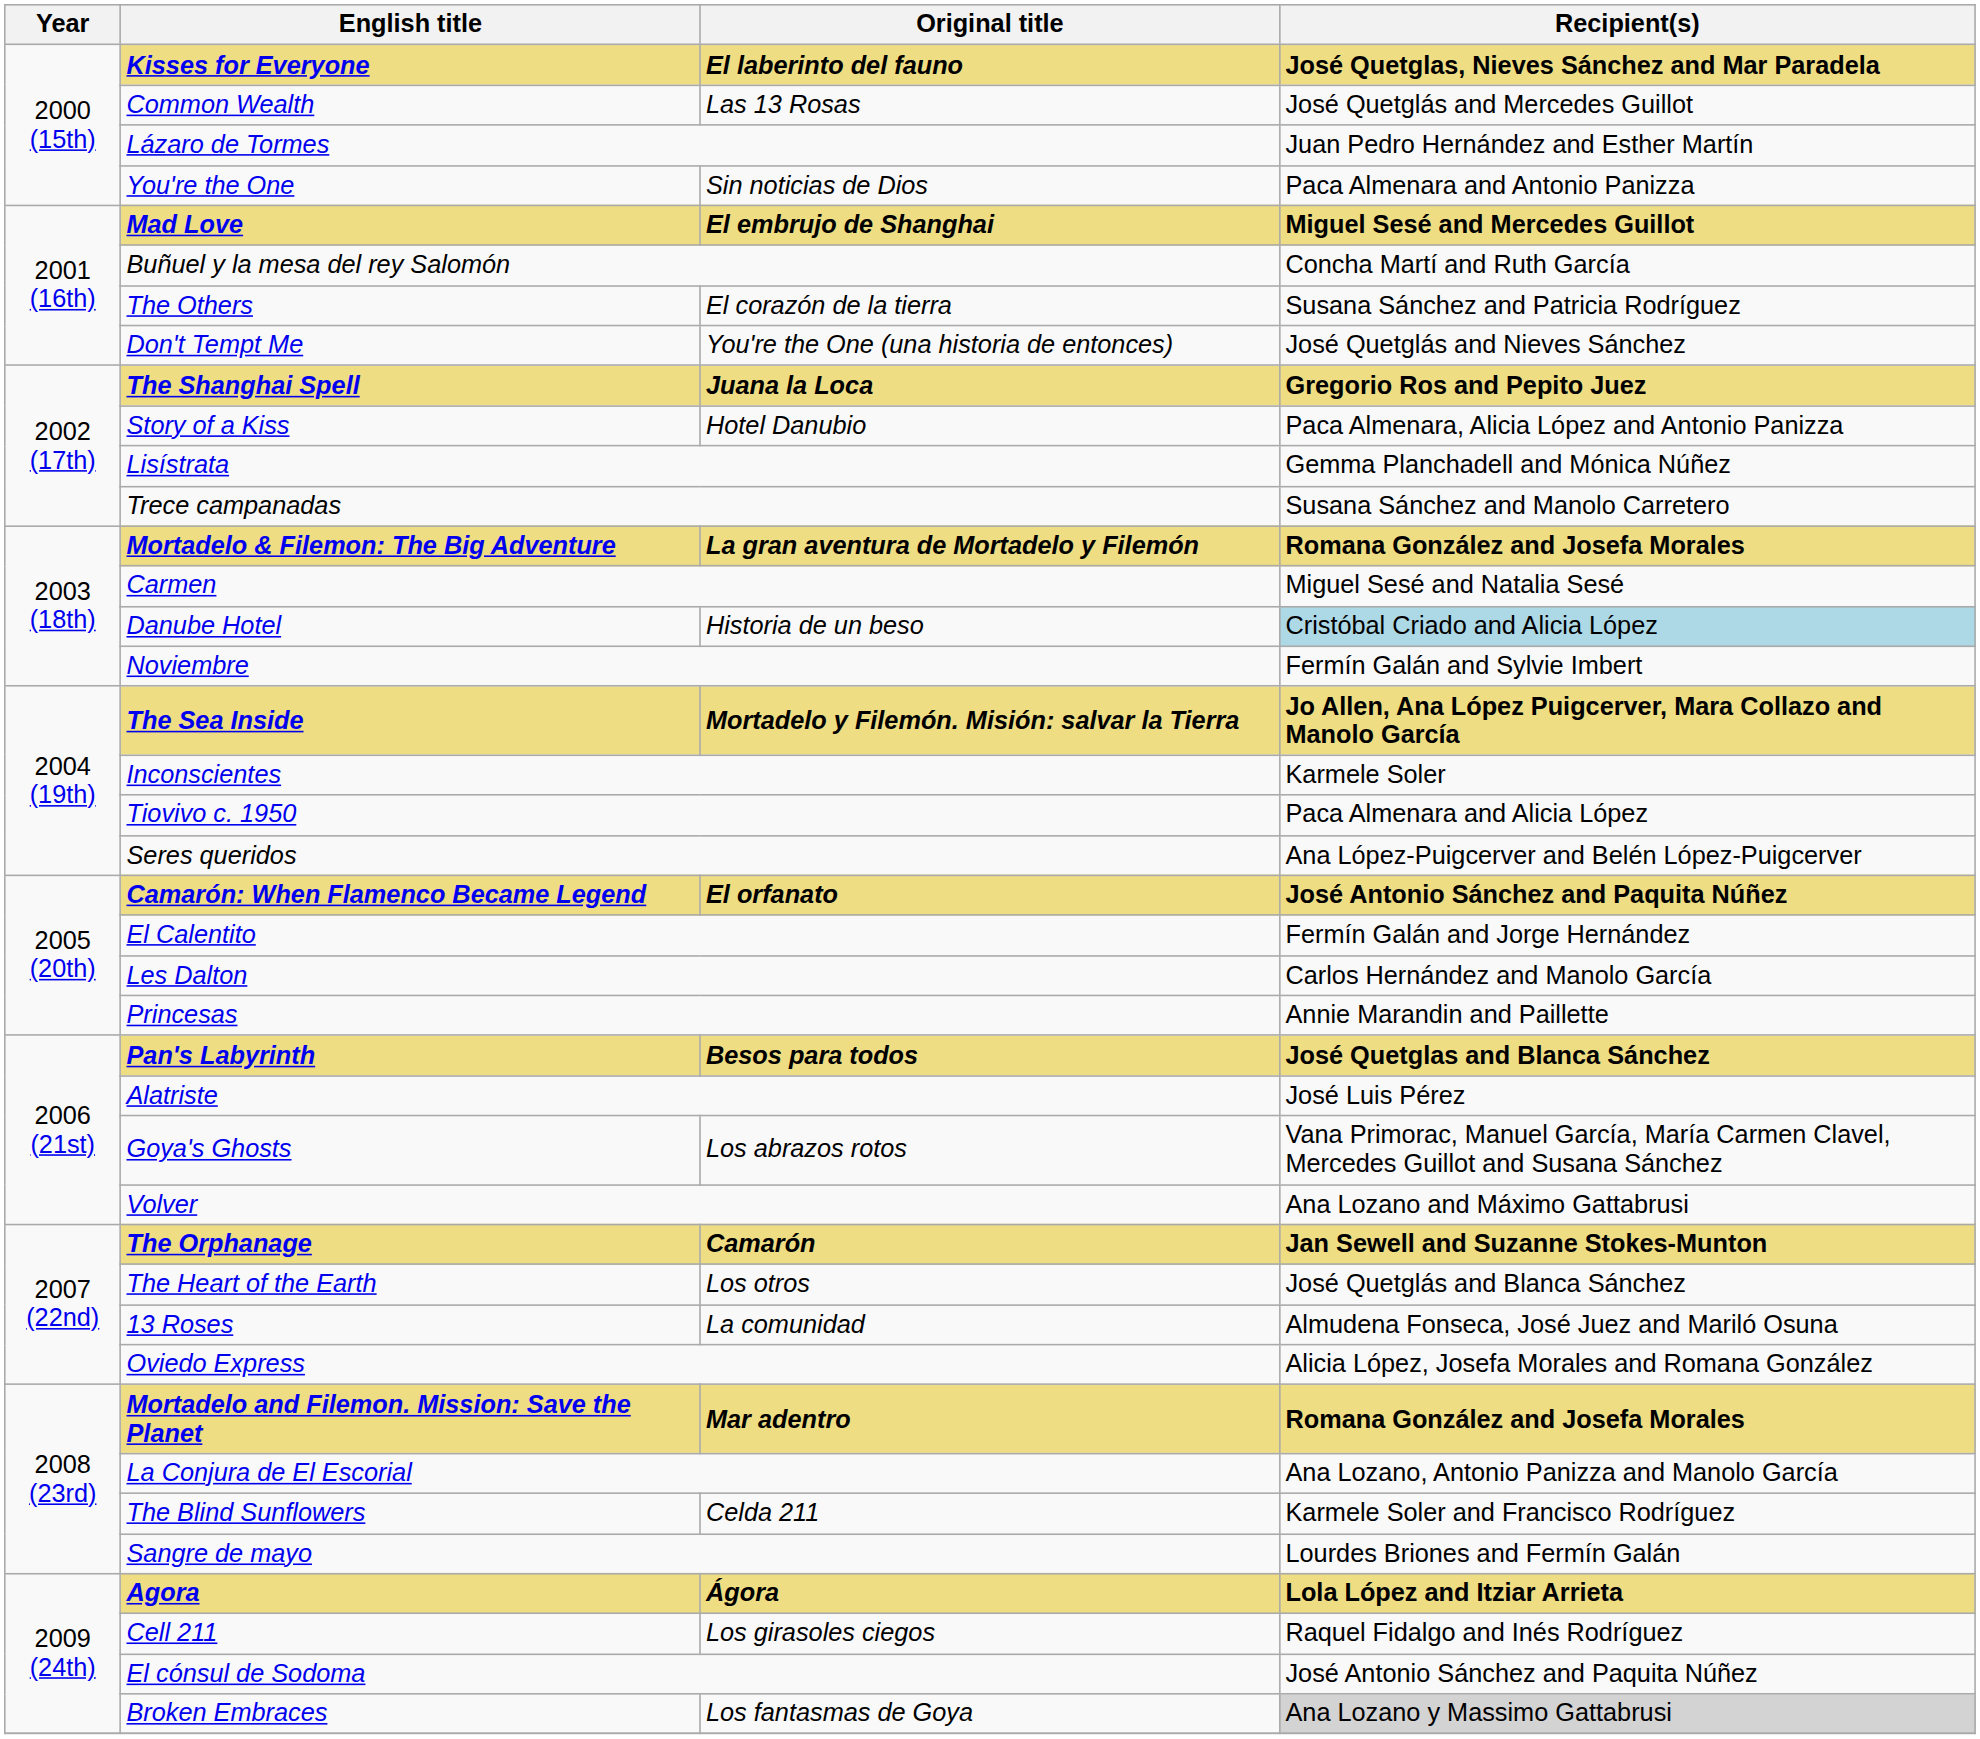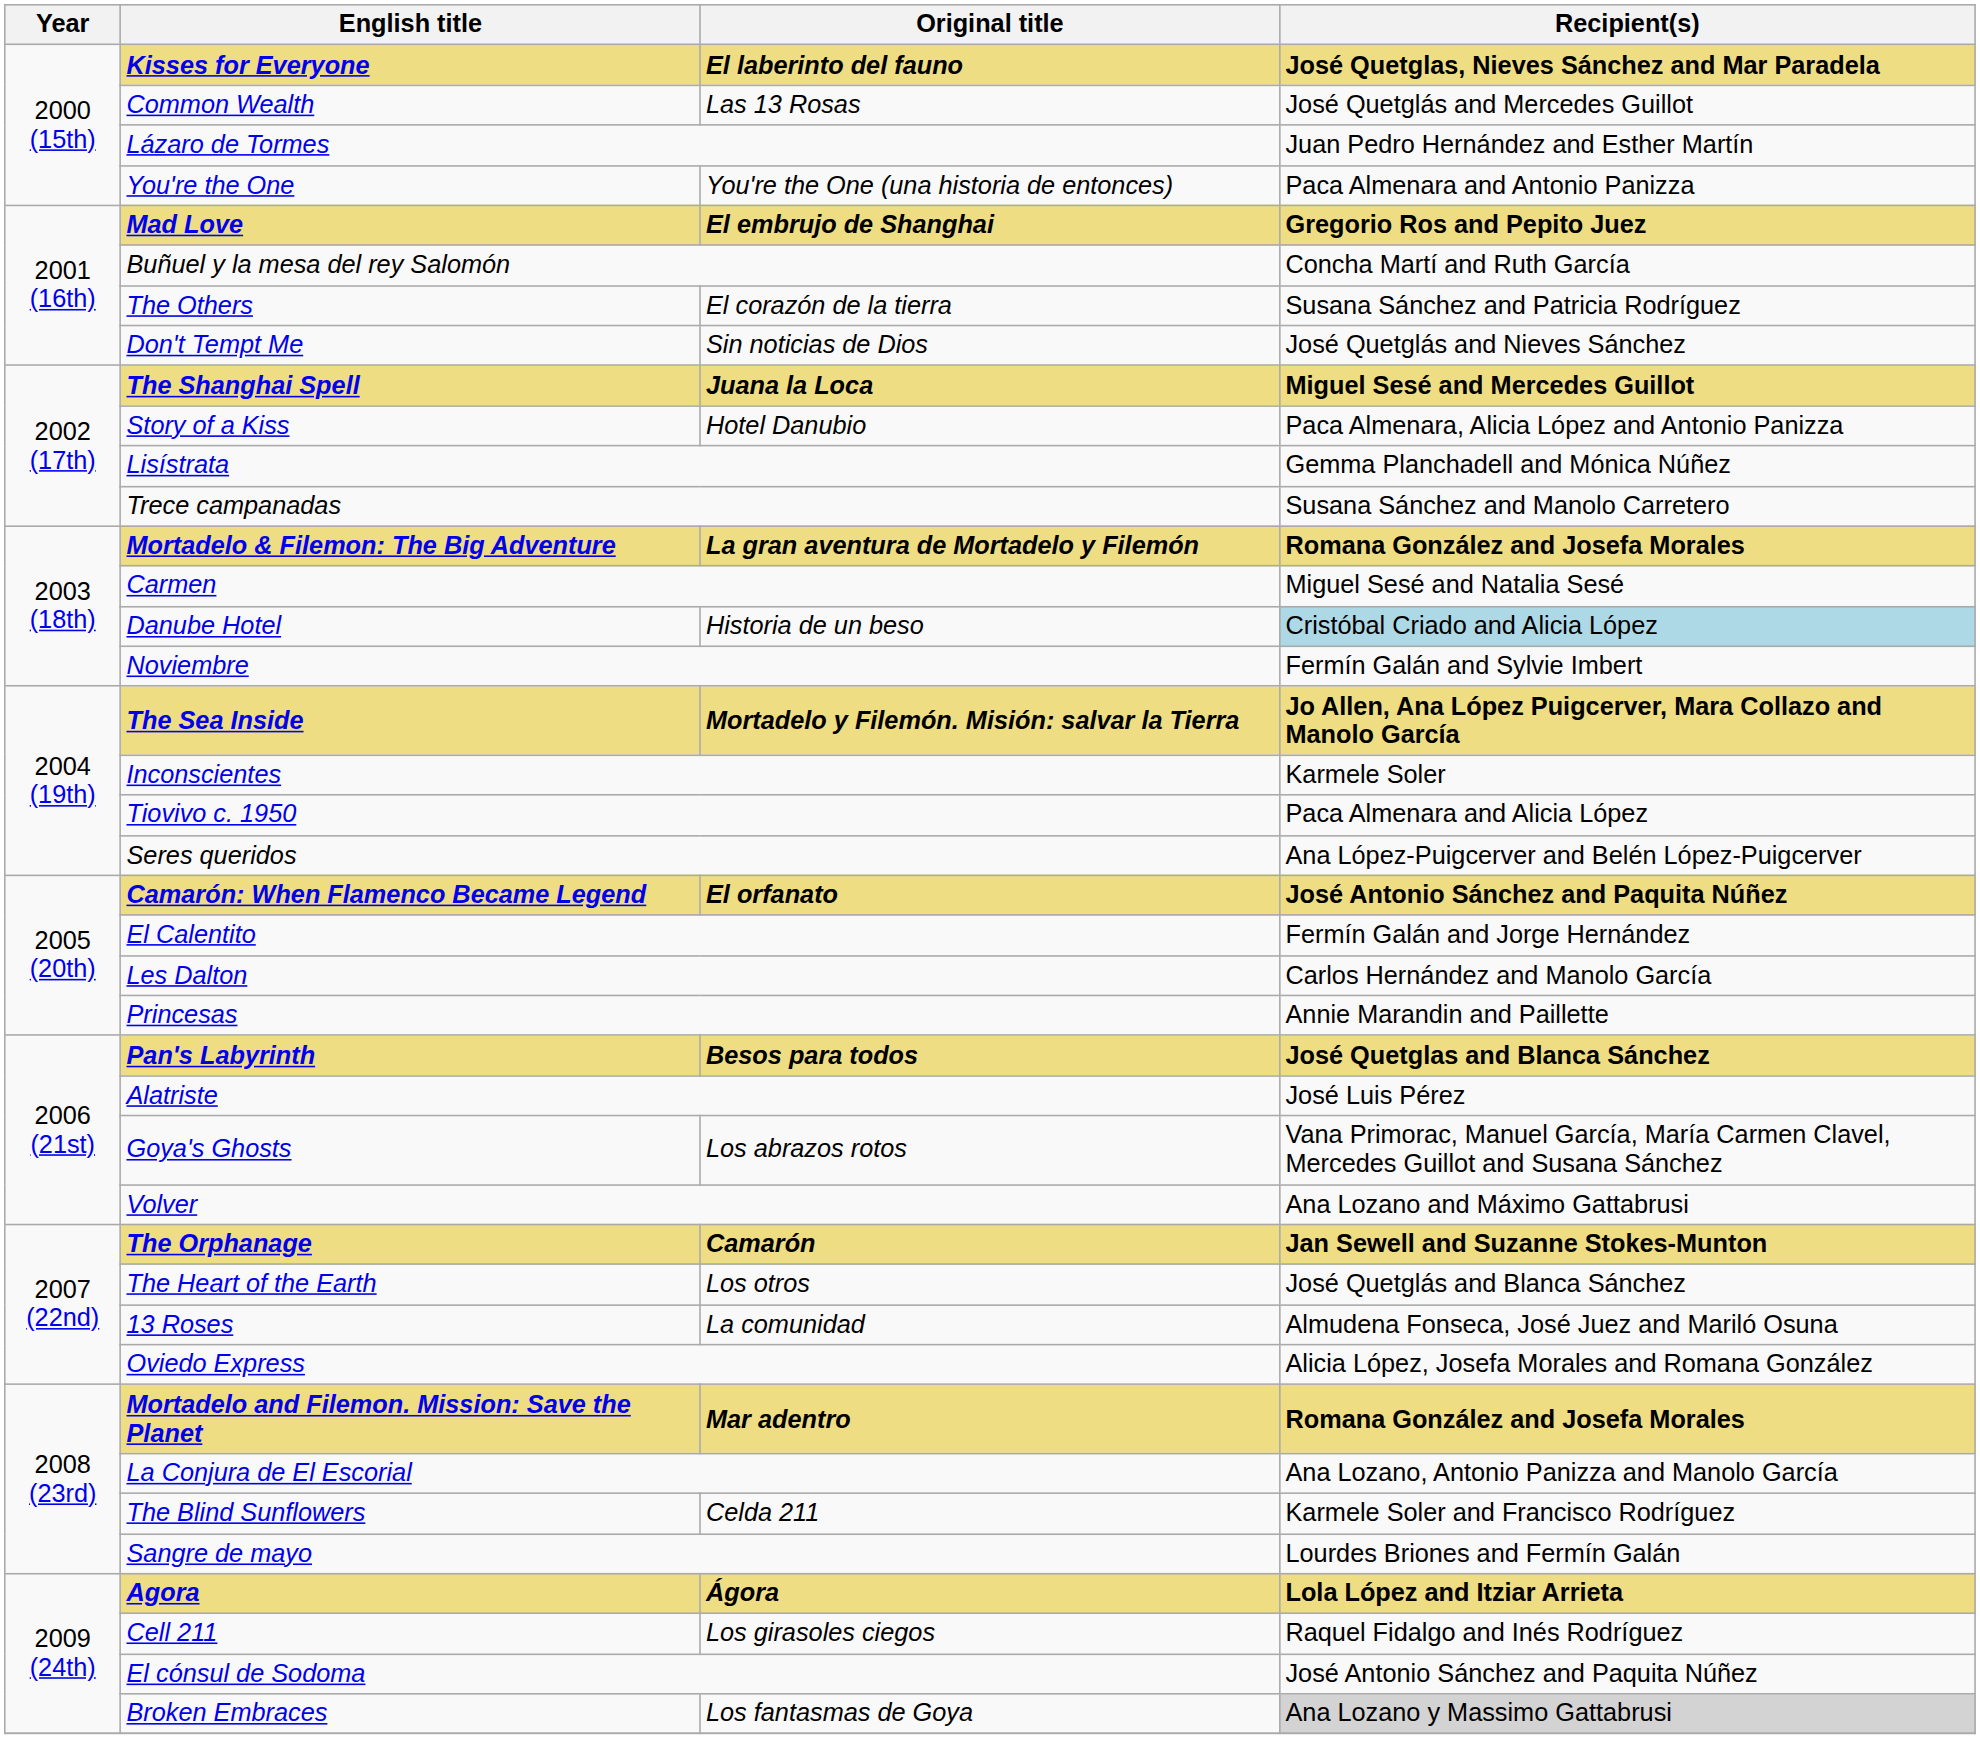You're the One | Original title: Sin noticias de Dios -> You're the One (una historia de entonces)
Mad Love | Recipient(s): Miguel Sesé and Mercedes Guillot -> Gregorio Ros and Pepito Juez
Don't Tempt Me | Original title: You're the One (una historia de entonces) -> Sin noticias de Dios
The Shanghai Spell | Recipient(s): Gregorio Ros and Pepito Juez -> Miguel Sesé and Mercedes Guillot
